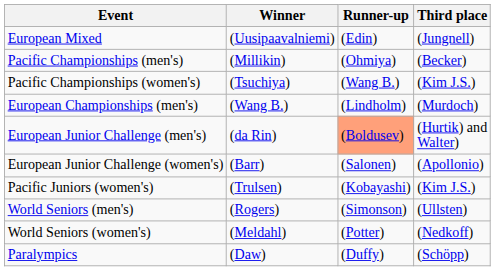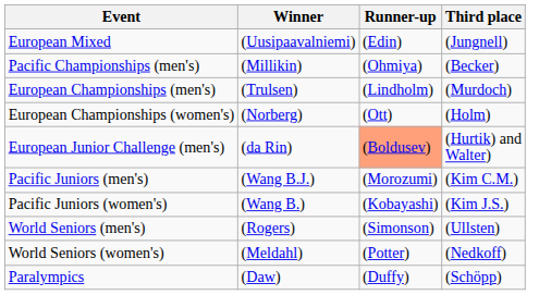- row: Pacific Championships (women's) | (Tsuchiya) | (Wang B.) | (Kim J.S.)
European Championships (men's) | Winner: (Wang B.) -> (Trulsen)
+ row: European Championships (women's) | (Norberg) | (Ott) | (Holm)
- row: European Junior Challenge (women's) | (Barr) | (Salonen) | (Apollonio)
+ row: Pacific Juniors (men's) | (Wang B.J.) | (Morozumi) | (Kim C.M.)
Pacific Juniors (women's) | Winner: (Trulsen) -> (Wang B.)
